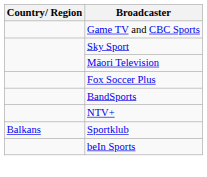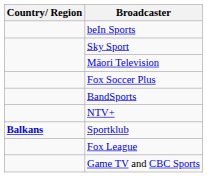rows swapped: beIn Sports <-> Game TV and CBC Sports
Sportklub | Country/ Region: normal -> bold
+ row: Fox League
